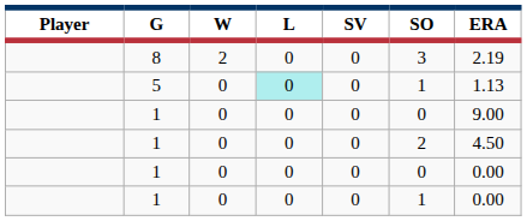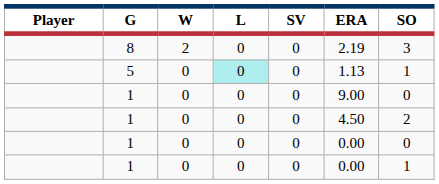columns swapped: ERA <-> SO
